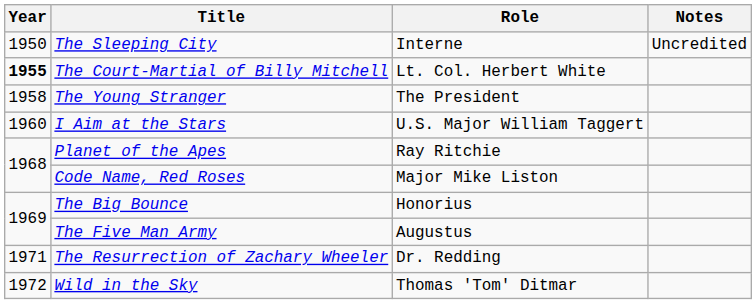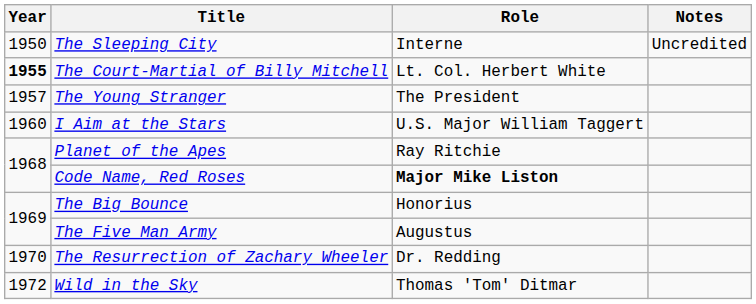The Young Stranger | Year: 1958 -> 1957
Code Name, Red Roses | Role: normal -> bold
The Resurrection of Zachary Wheeler | Year: 1971 -> 1970
